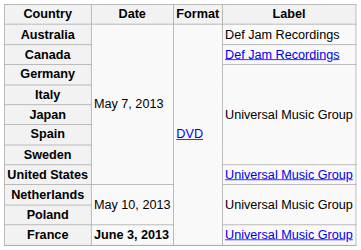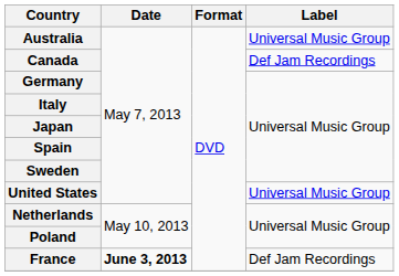Australia | Label: Def Jam Recordings -> Universal Music Group
France | Label: Universal Music Group -> Def Jam Recordings
